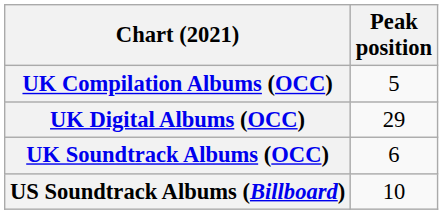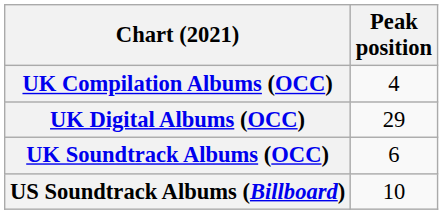UK Compilation Albums (OCC) | Peak position: 5 -> 4
